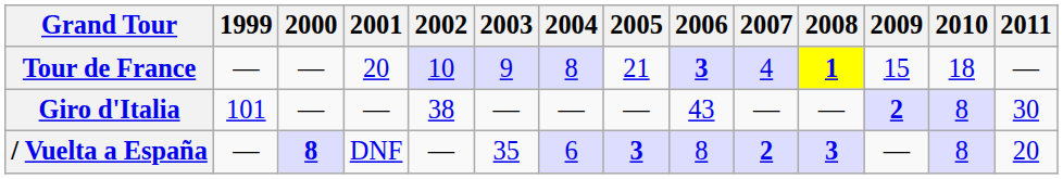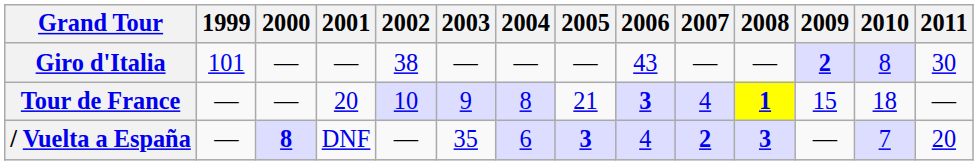rows swapped: Giro d'Italia <-> Tour de France
/ Vuelta a España | 2006: 8 -> 4
/ Vuelta a España | 2010: 8 -> 7
